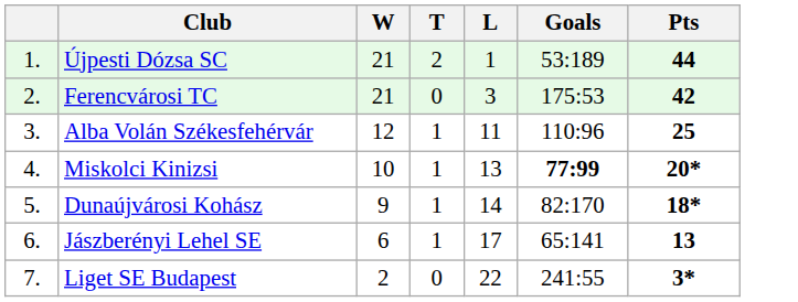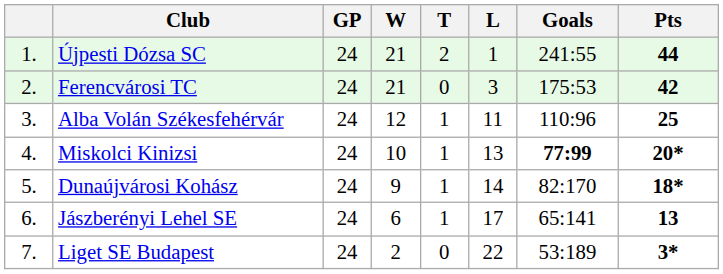+ column: GP | 24 | 24 | 24 | 24 | 24 | 24 | 24
Újpesti Dózsa SC | Goals: 53:189 -> 241:55
Liget SE Budapest | Goals: 241:55 -> 53:189
